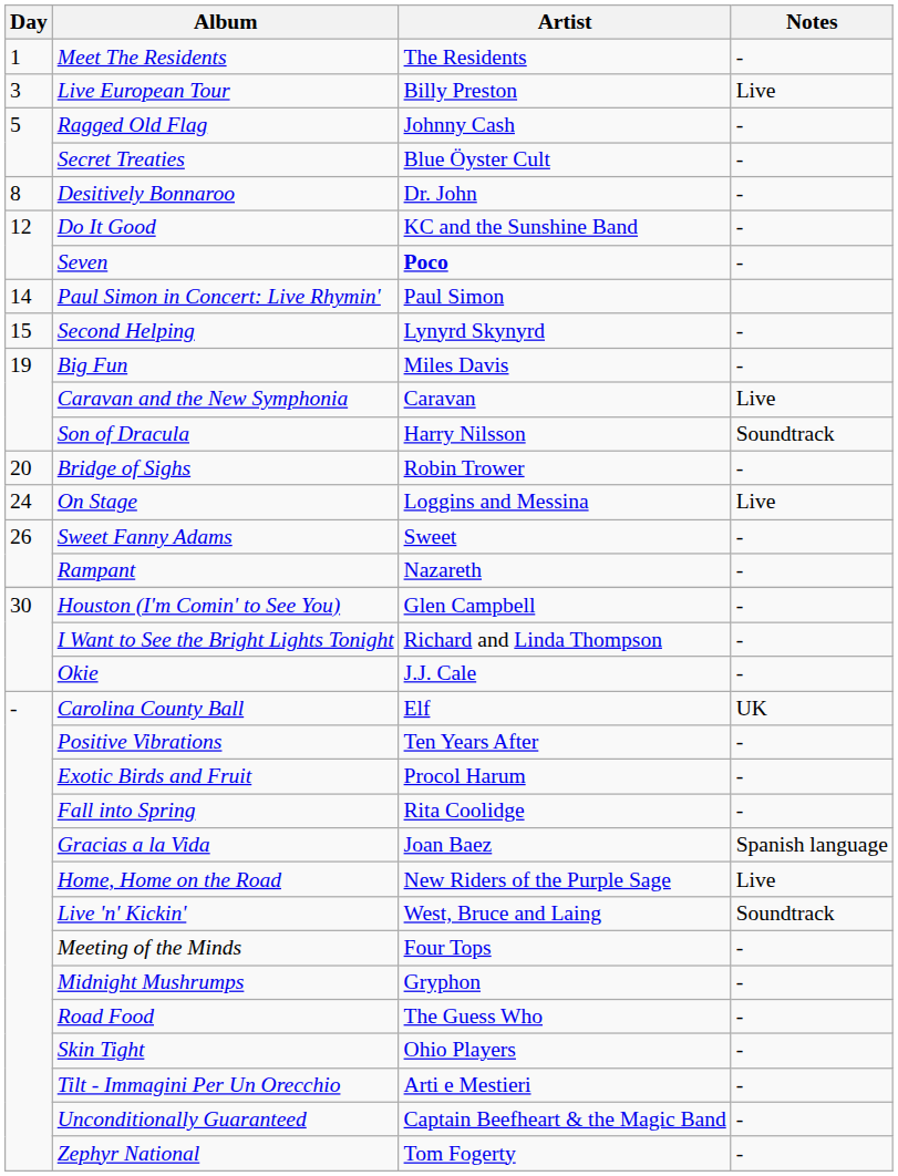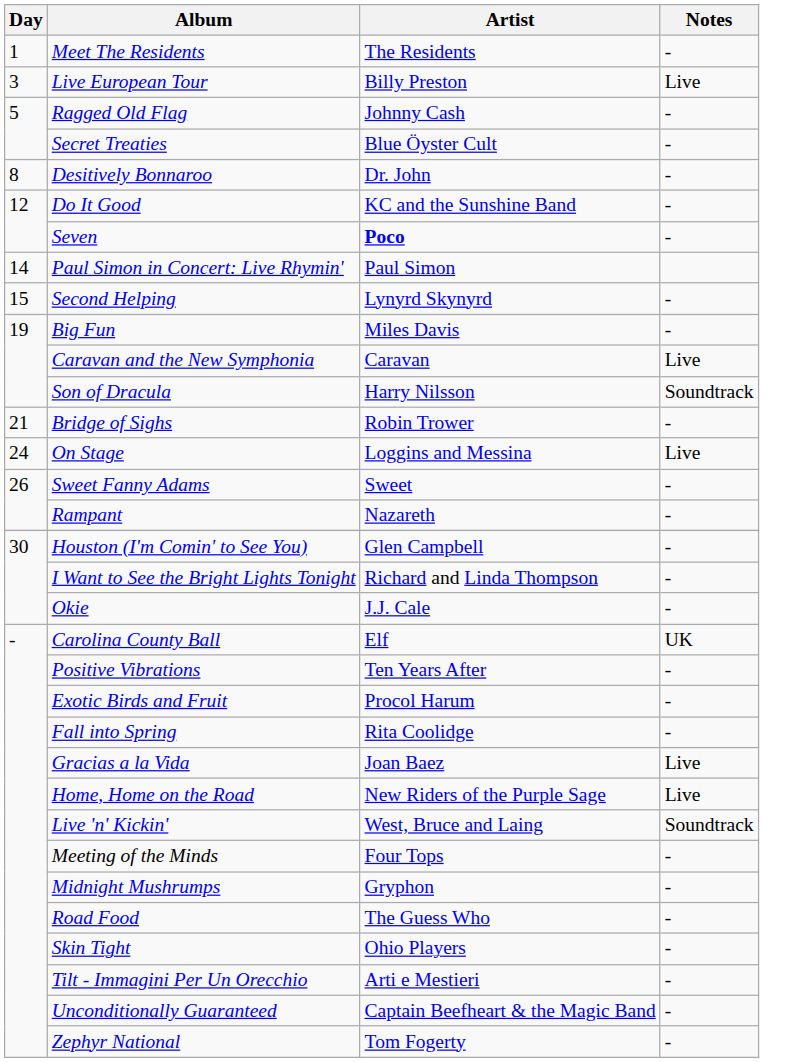Bridge of Sighs | Day: 20 -> 21
Gracias a la Vida | Notes: Spanish language -> Live
